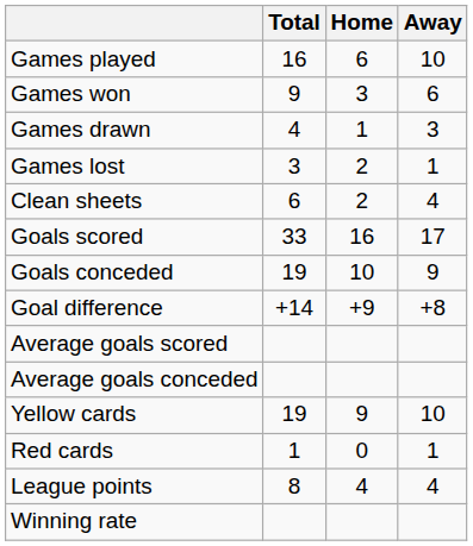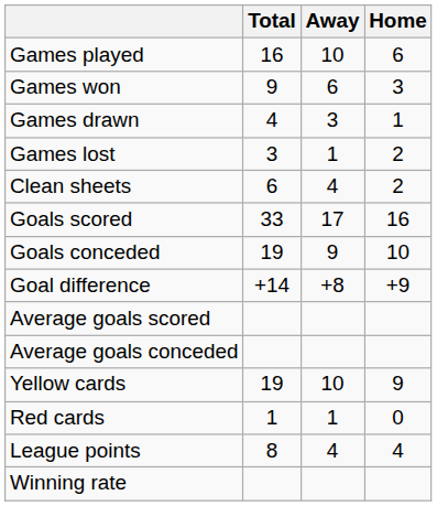columns swapped: Home <-> Away
